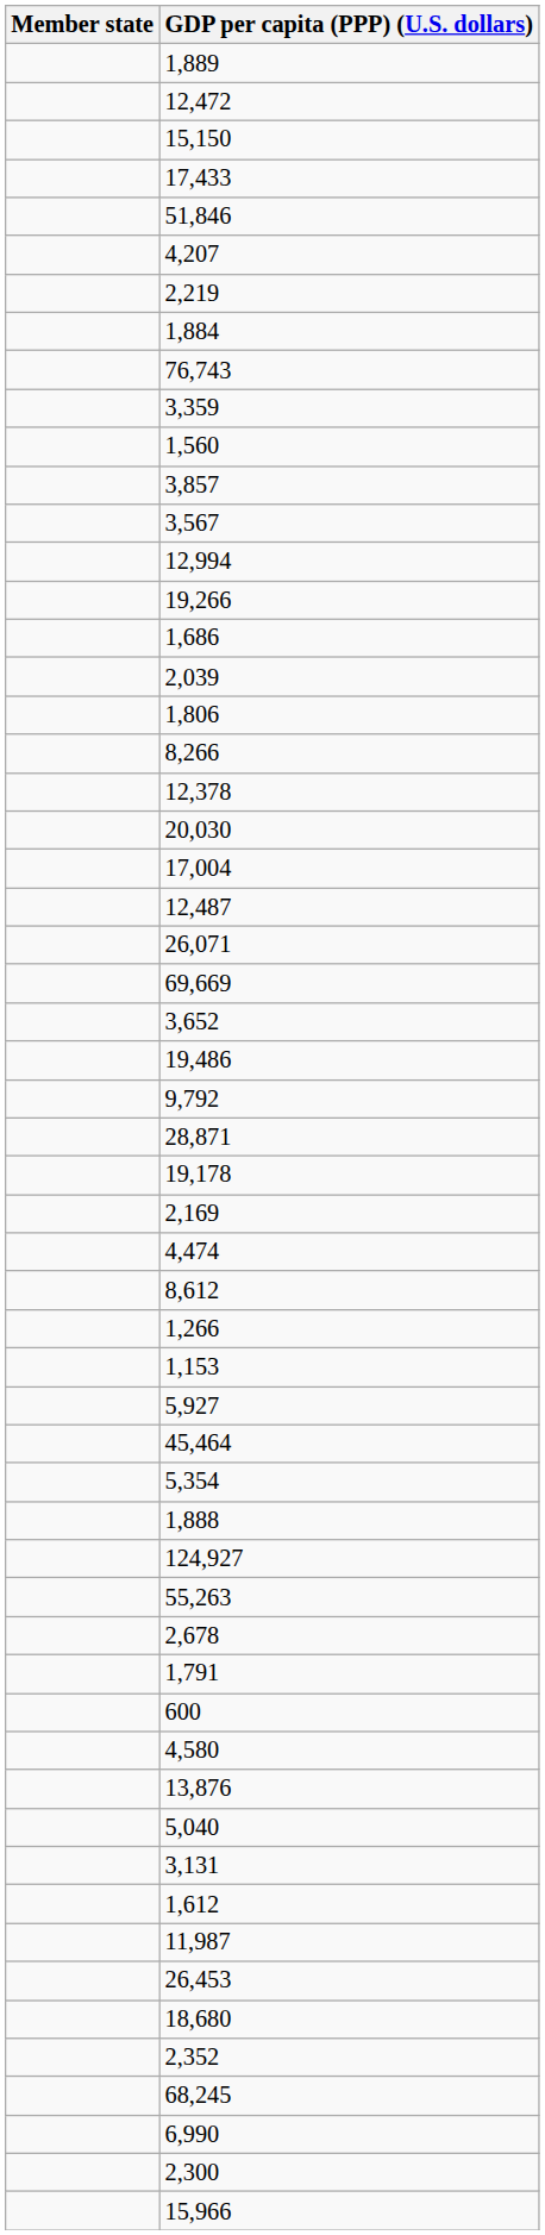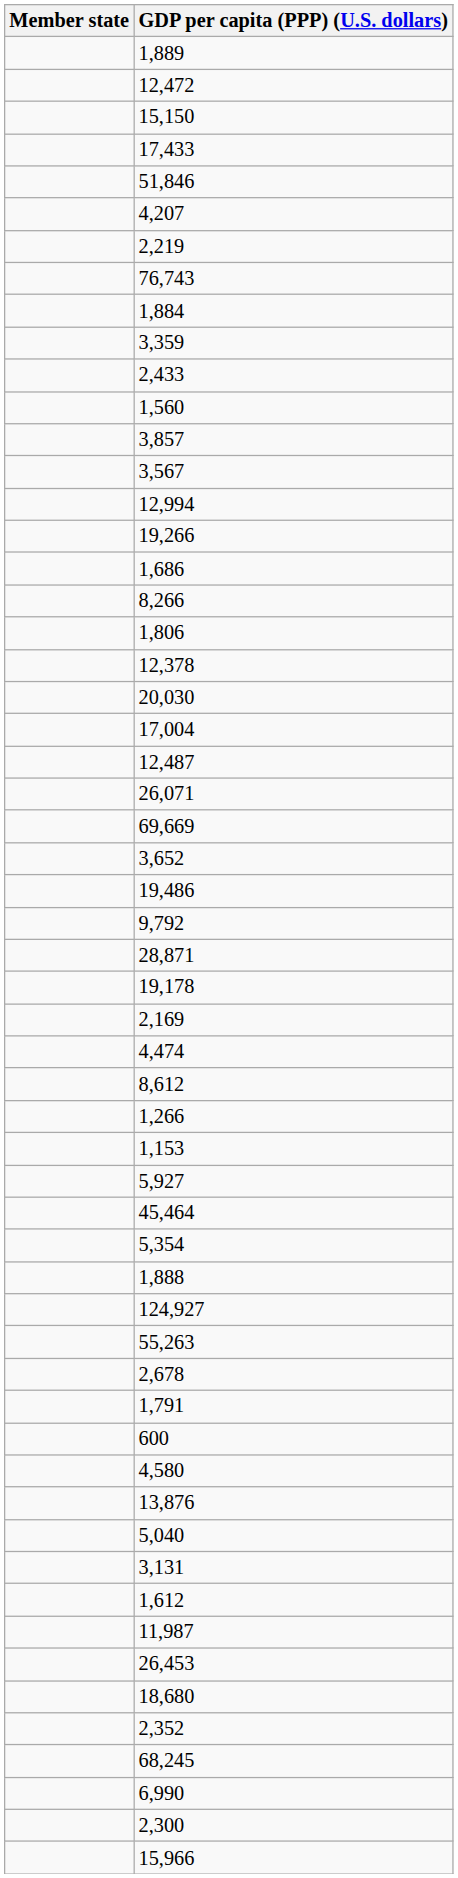rows swapped: 76,743 <-> 1,884
+ row: 2,433
- row: 2,039
rows swapped: 1,806 <-> 8,266
